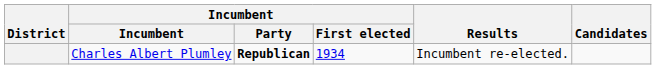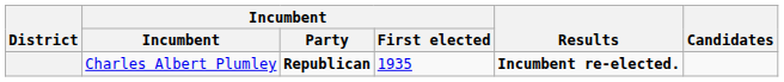Charles Albert Plumley | Incumbent / First elected: 1934 -> 1935
Charles Albert Plumley | Results: normal -> bold
